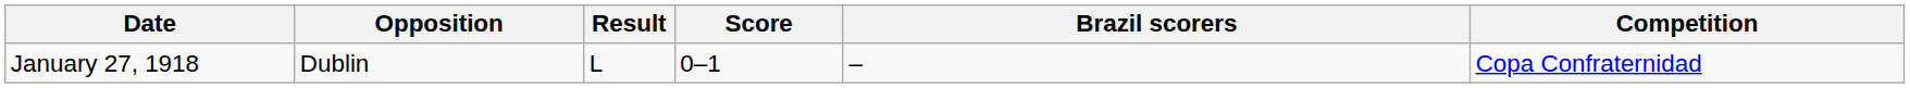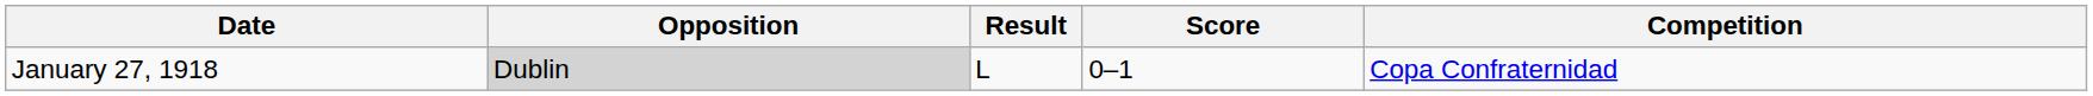- column: Brazil scorers | –
January 27, 1918 | Opposition: no background -> lightgrey background
